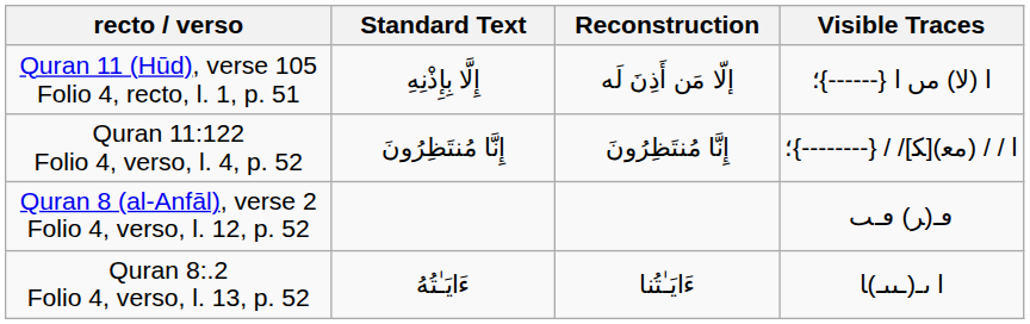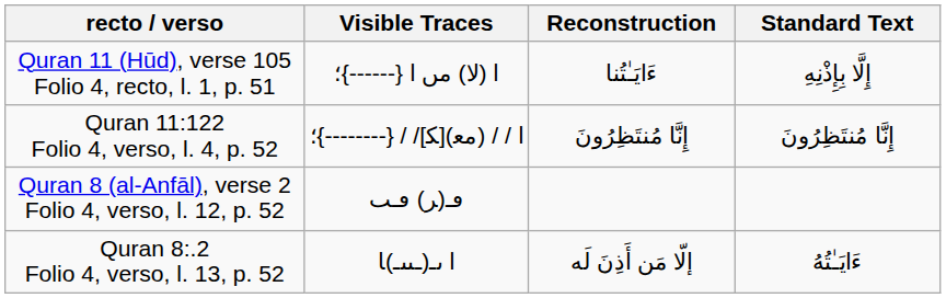columns swapped: Visible Traces <-> Standard Text
Quran 11 (Hūd), verse 105 Folio 4, recto, l. 1, p. 51 | Reconstruction: إلّا مَن أَذِنَ لَه -> ءَايَـٰتُنا
Quran 8:.2 Folio 4, verso, l. 13, p. 52 | Reconstruction: ءَايَـٰتُنا -> إلّا مَن أَذِنَ لَه
